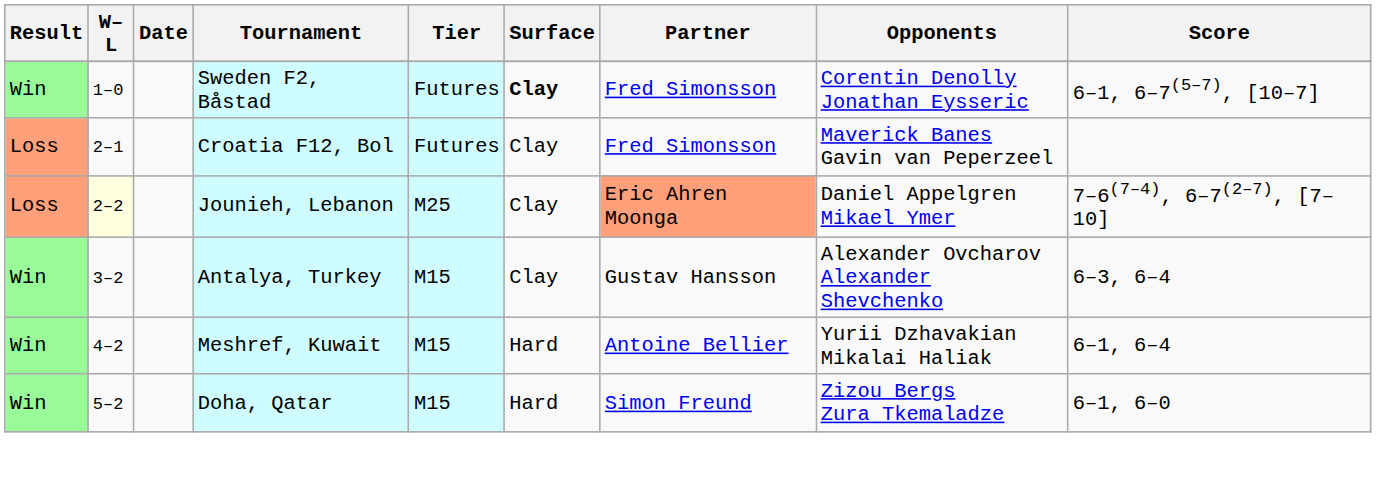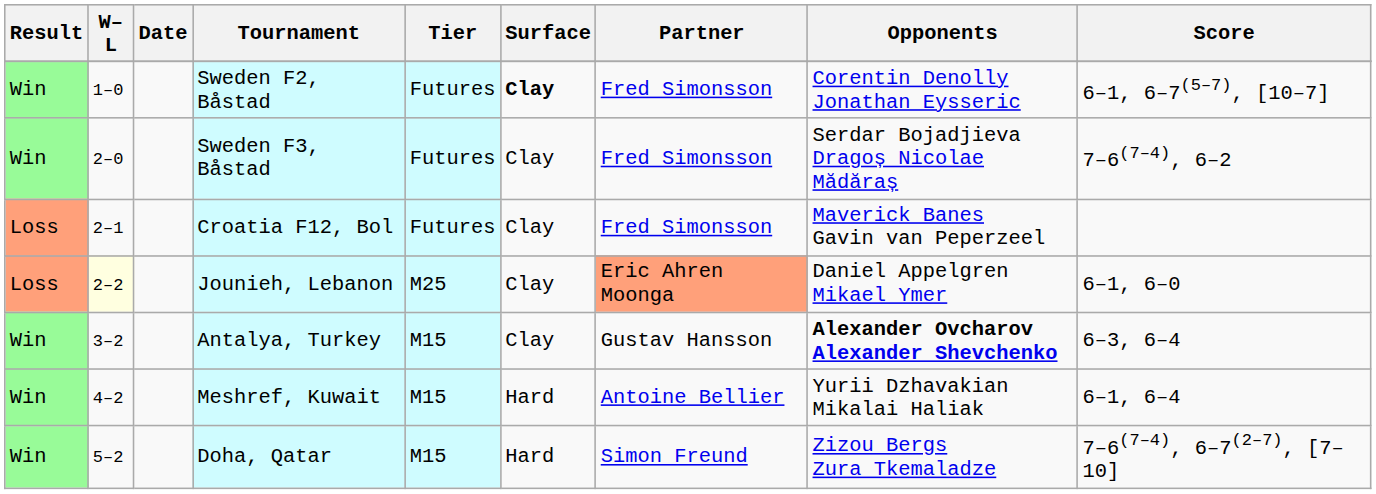+ row: Win | 2–0 | Sweden F3, Båstad | Futures | Clay | Fred Simonsson | Serdar Bojadjieva Dragoș Nicolae Mădăraș | 7–6(7–4), 6–2
Jounieh, Lebanon | Score: 7–6(7–4), 6–7(2–7), [7–10] -> 6–1, 6–0
Antalya, Turkey | Opponents: normal -> bold
Doha, Qatar | Score: 6–1, 6–0 -> 7–6(7–4), 6–7(2–7), [7–10]
